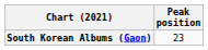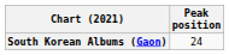South Korean Albums (Gaon) | Peak position: 23 -> 24
